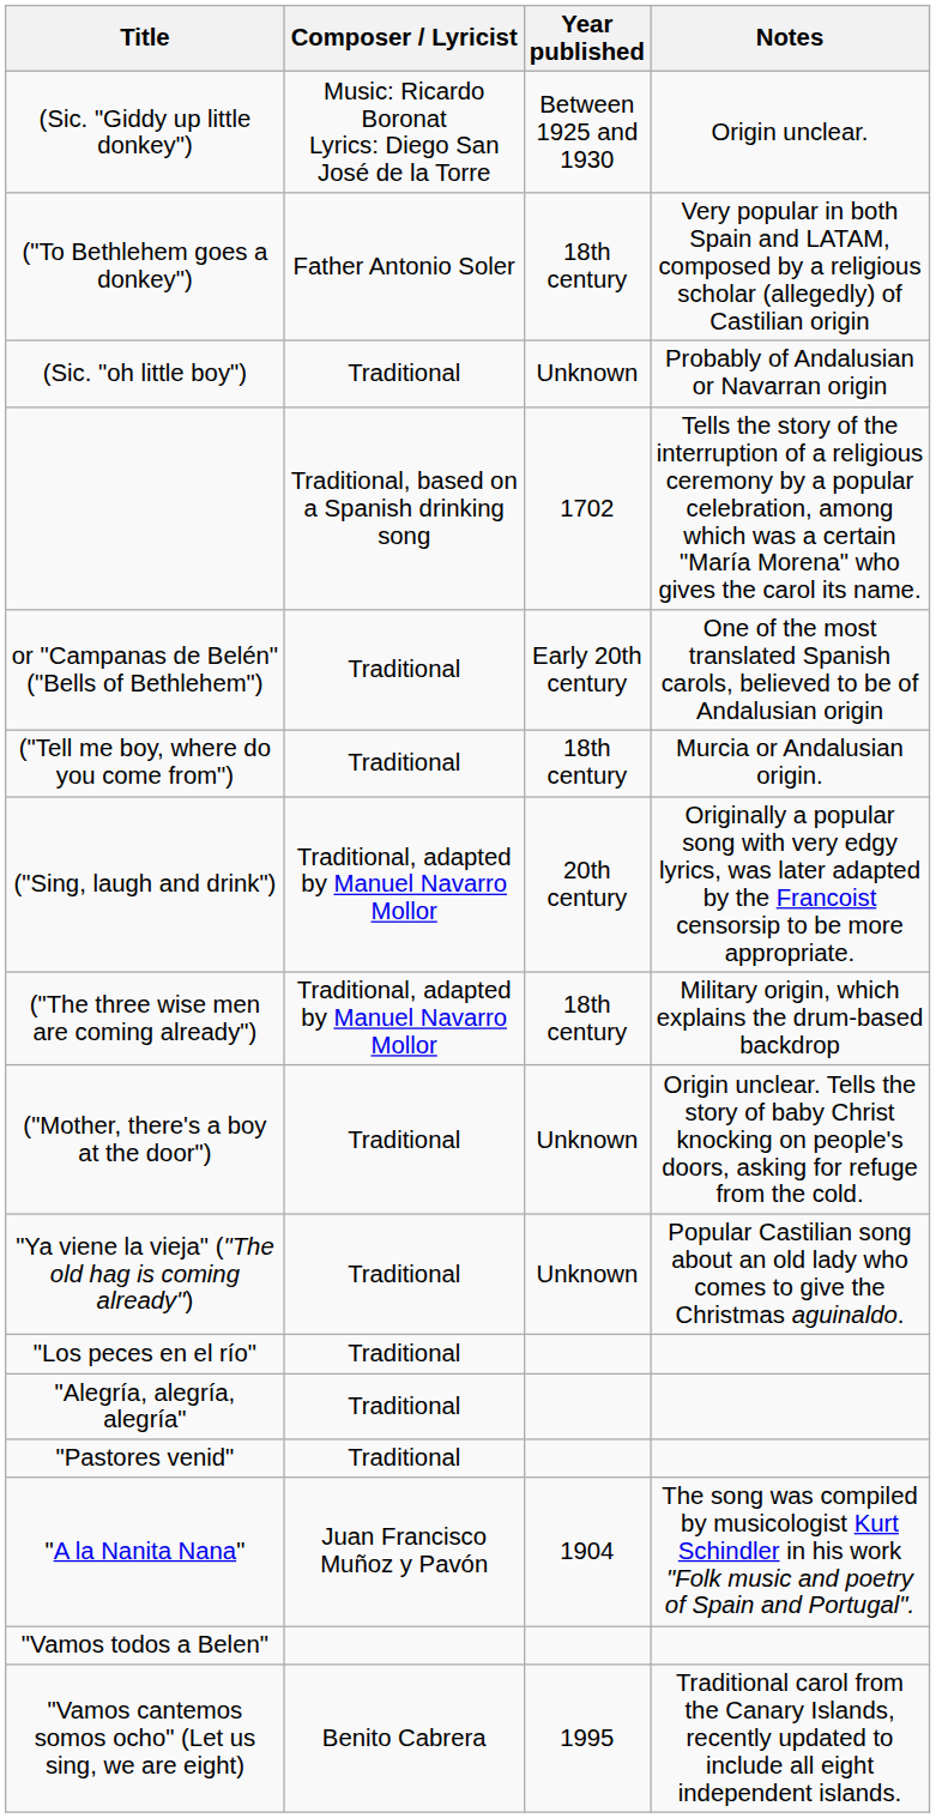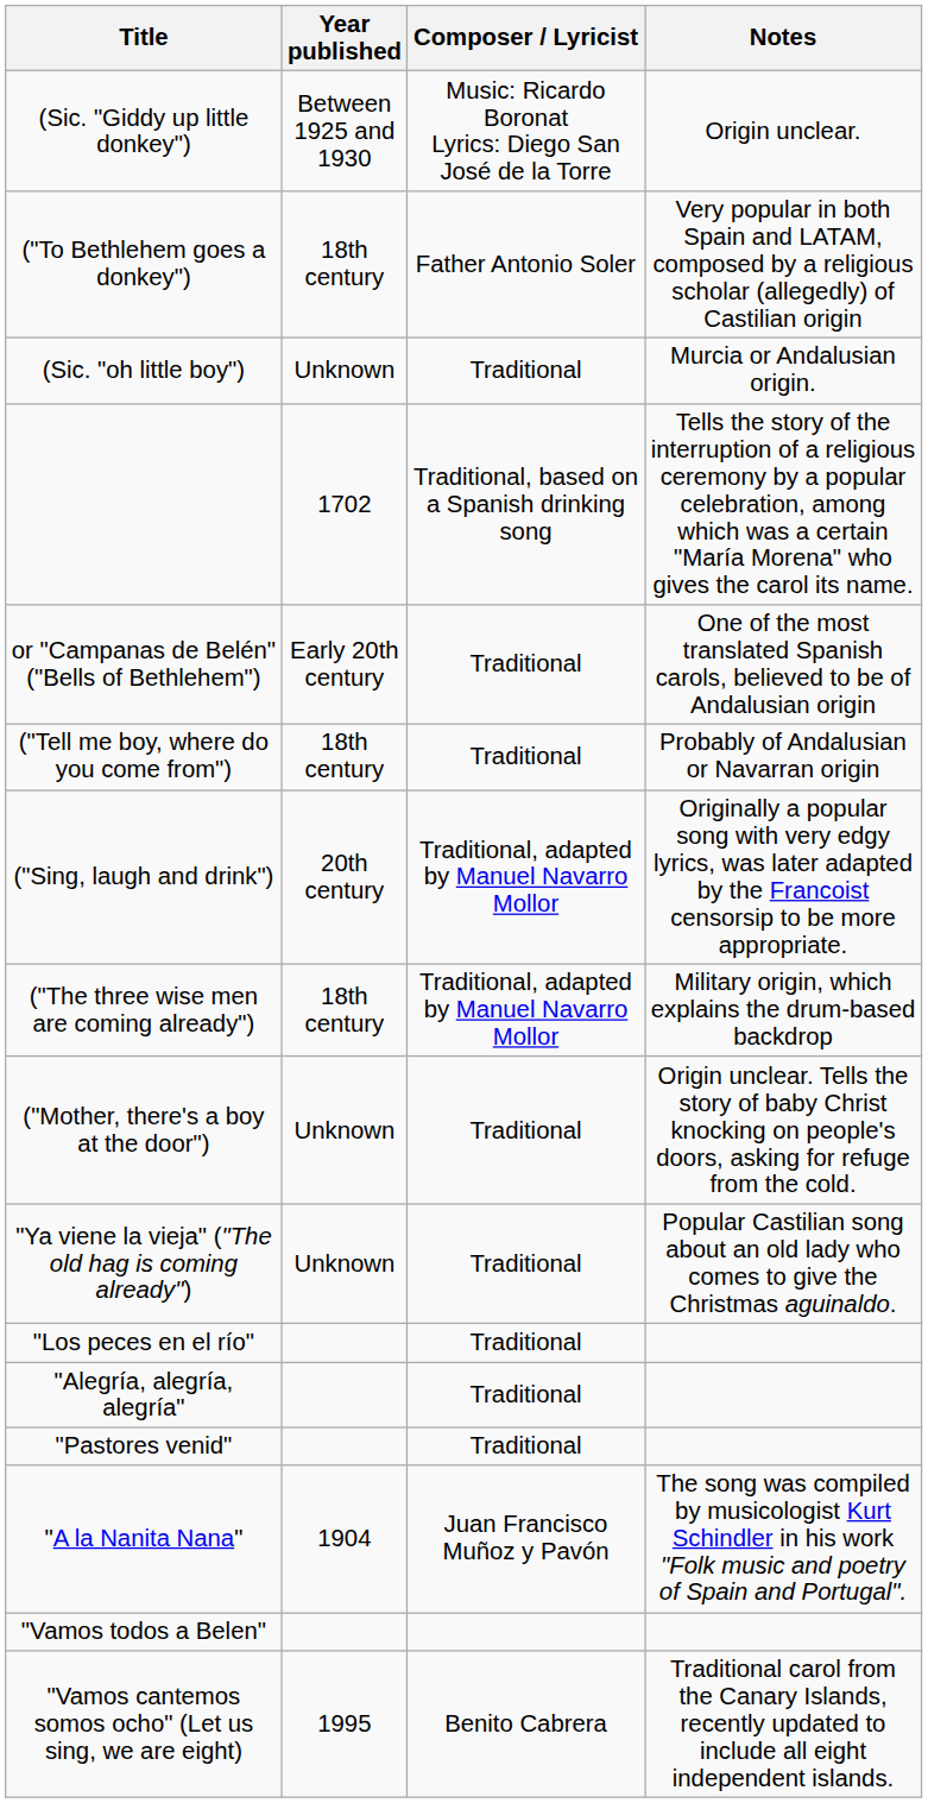columns swapped: Composer / Lyricist <-> Year published
(Sic. "oh little boy") | Notes: Probably of Andalusian or Navarran origin -> Murcia or Andalusian origin.
("Tell me boy, where do you come from") | Notes: Murcia or Andalusian origin. -> Probably of Andalusian or Navarran origin
